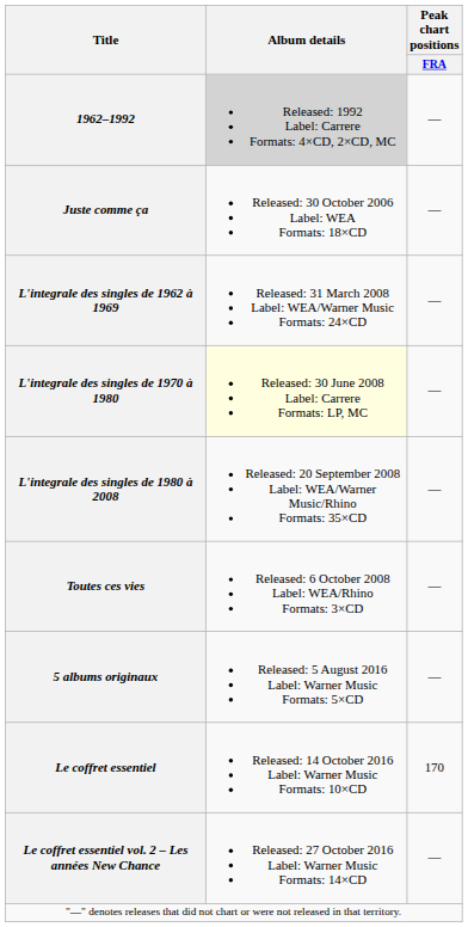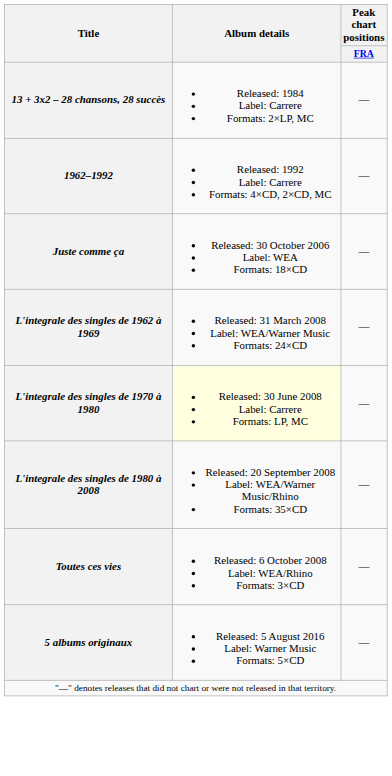+ row: 13 + 3x2 – 28 chansons, 28 succès | Released: 1984 Label: Carrere Formats: 2×LP, MC | —
1962–1992 | Album details: lightgrey background -> no background
- row: Le coffret essentiel | Released: 14 October 2016 Label: Warner Music Formats: 10×CD | 170
- row: Le coffret essentiel vol. 2 – Les années New Chance | Released: 27 October 2016 Label: Warner Music Formats: 14×CD | —
